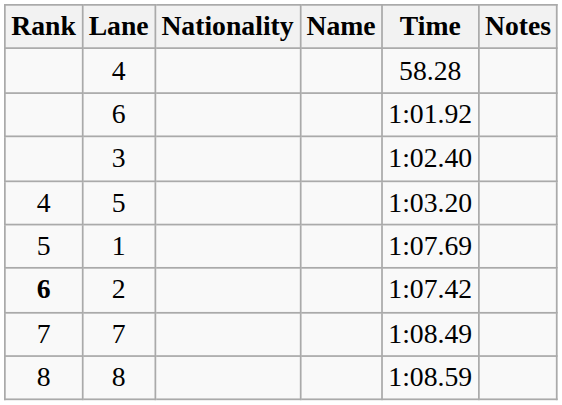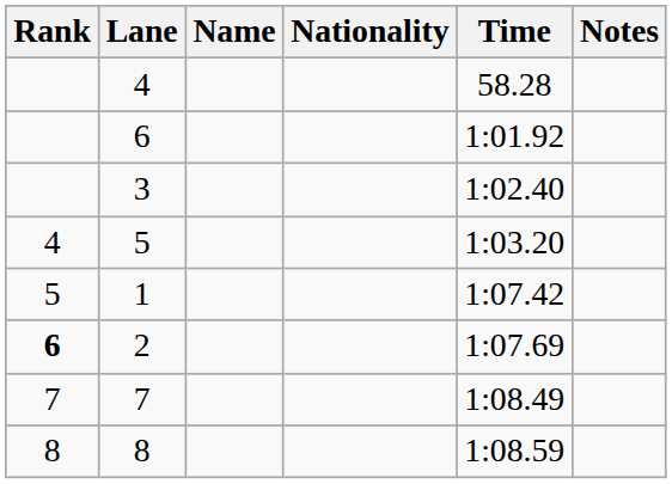columns swapped: Name <-> Nationality
1 | Time: 1:07.69 -> 1:07.42
2 | Time: 1:07.42 -> 1:07.69
